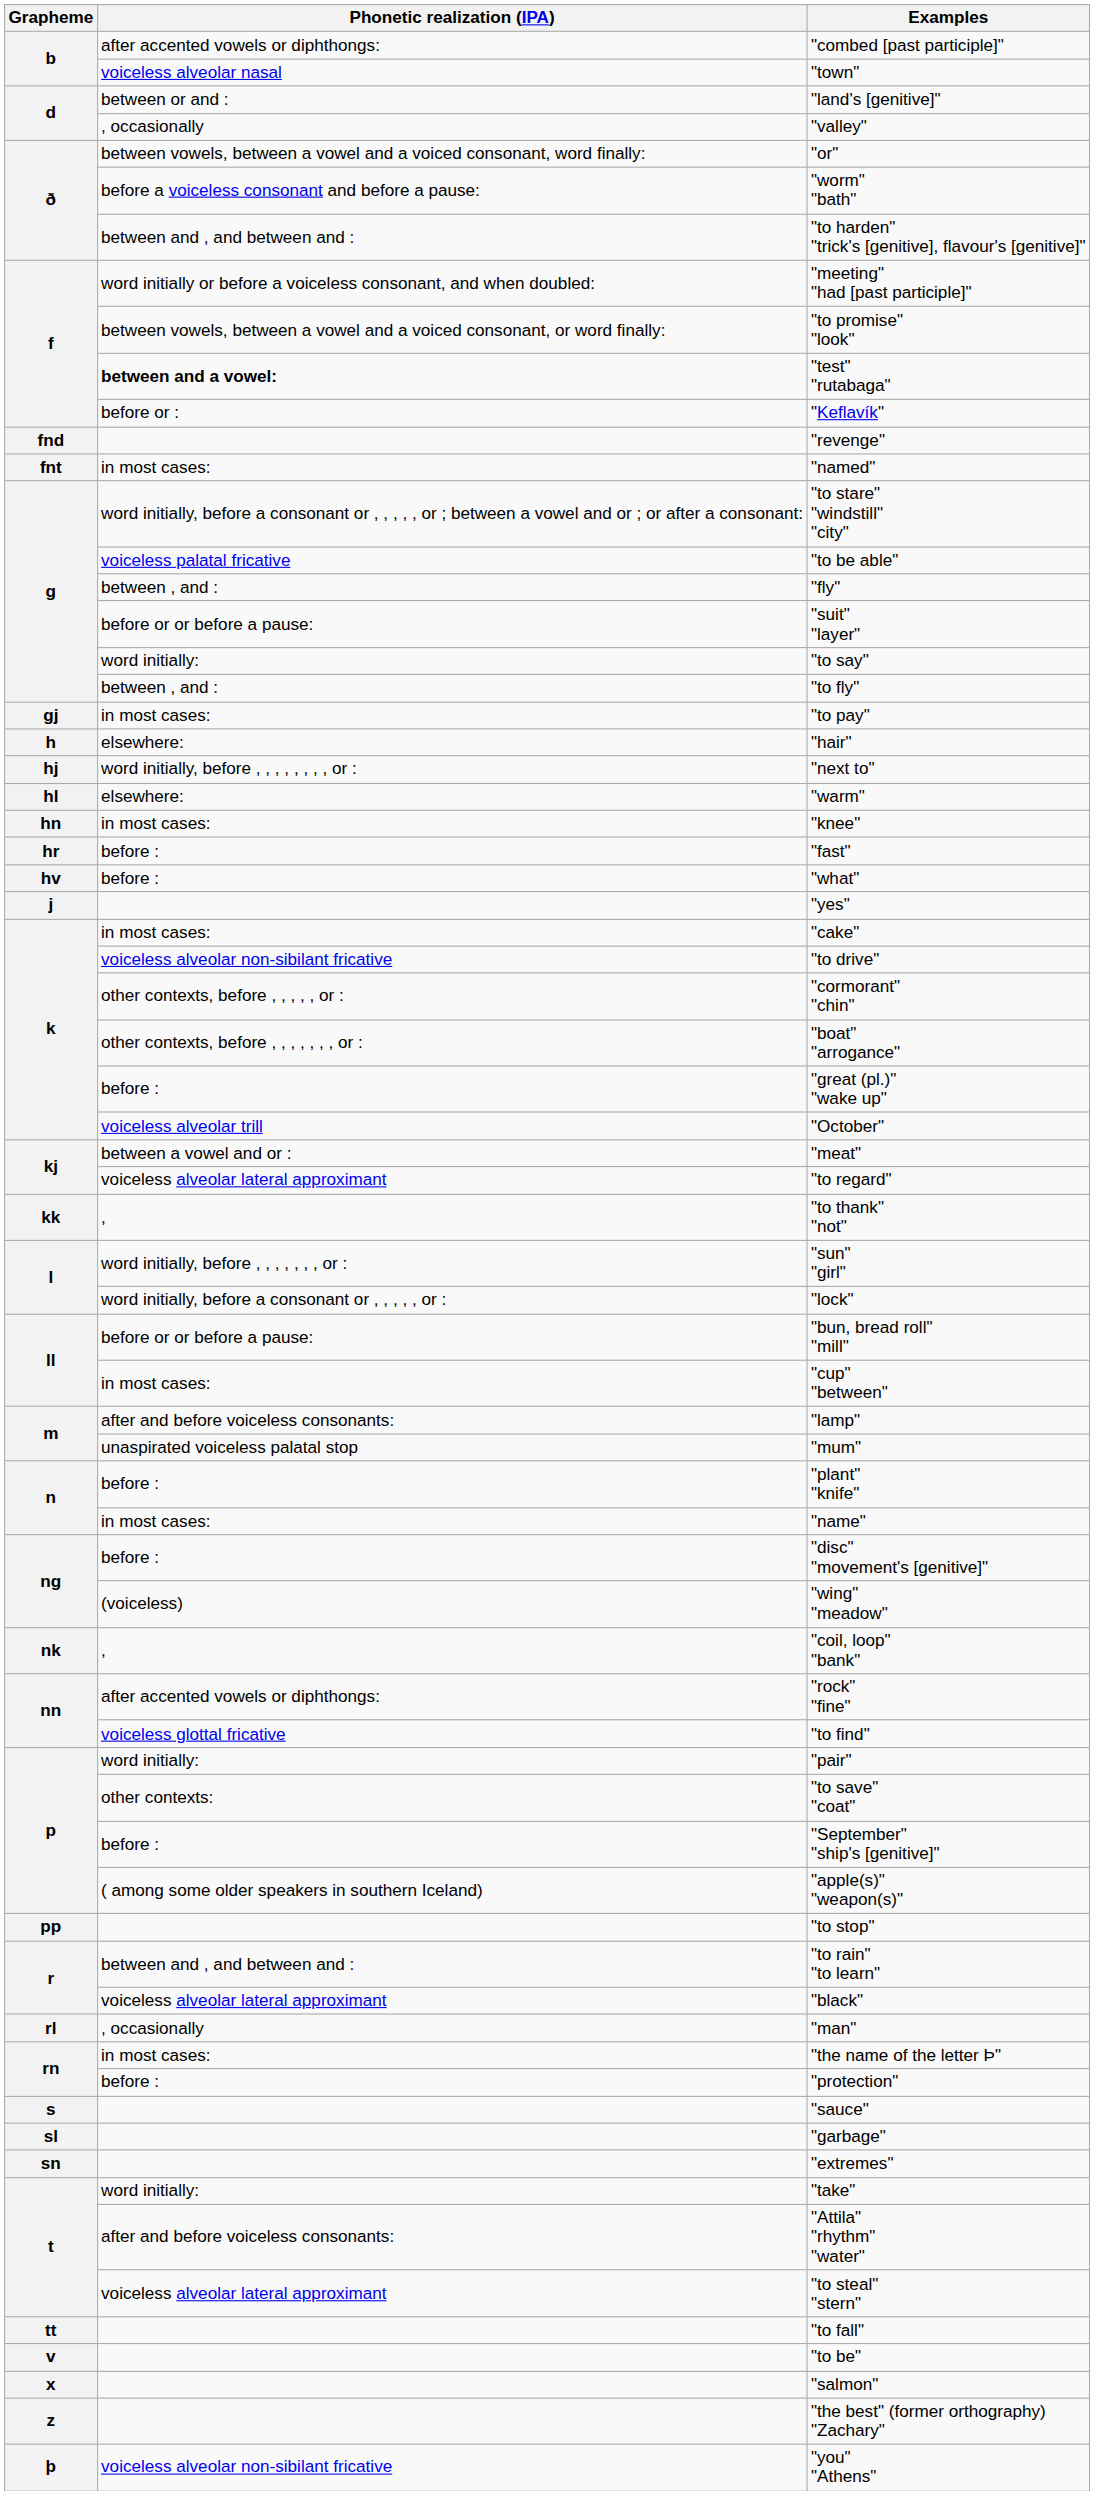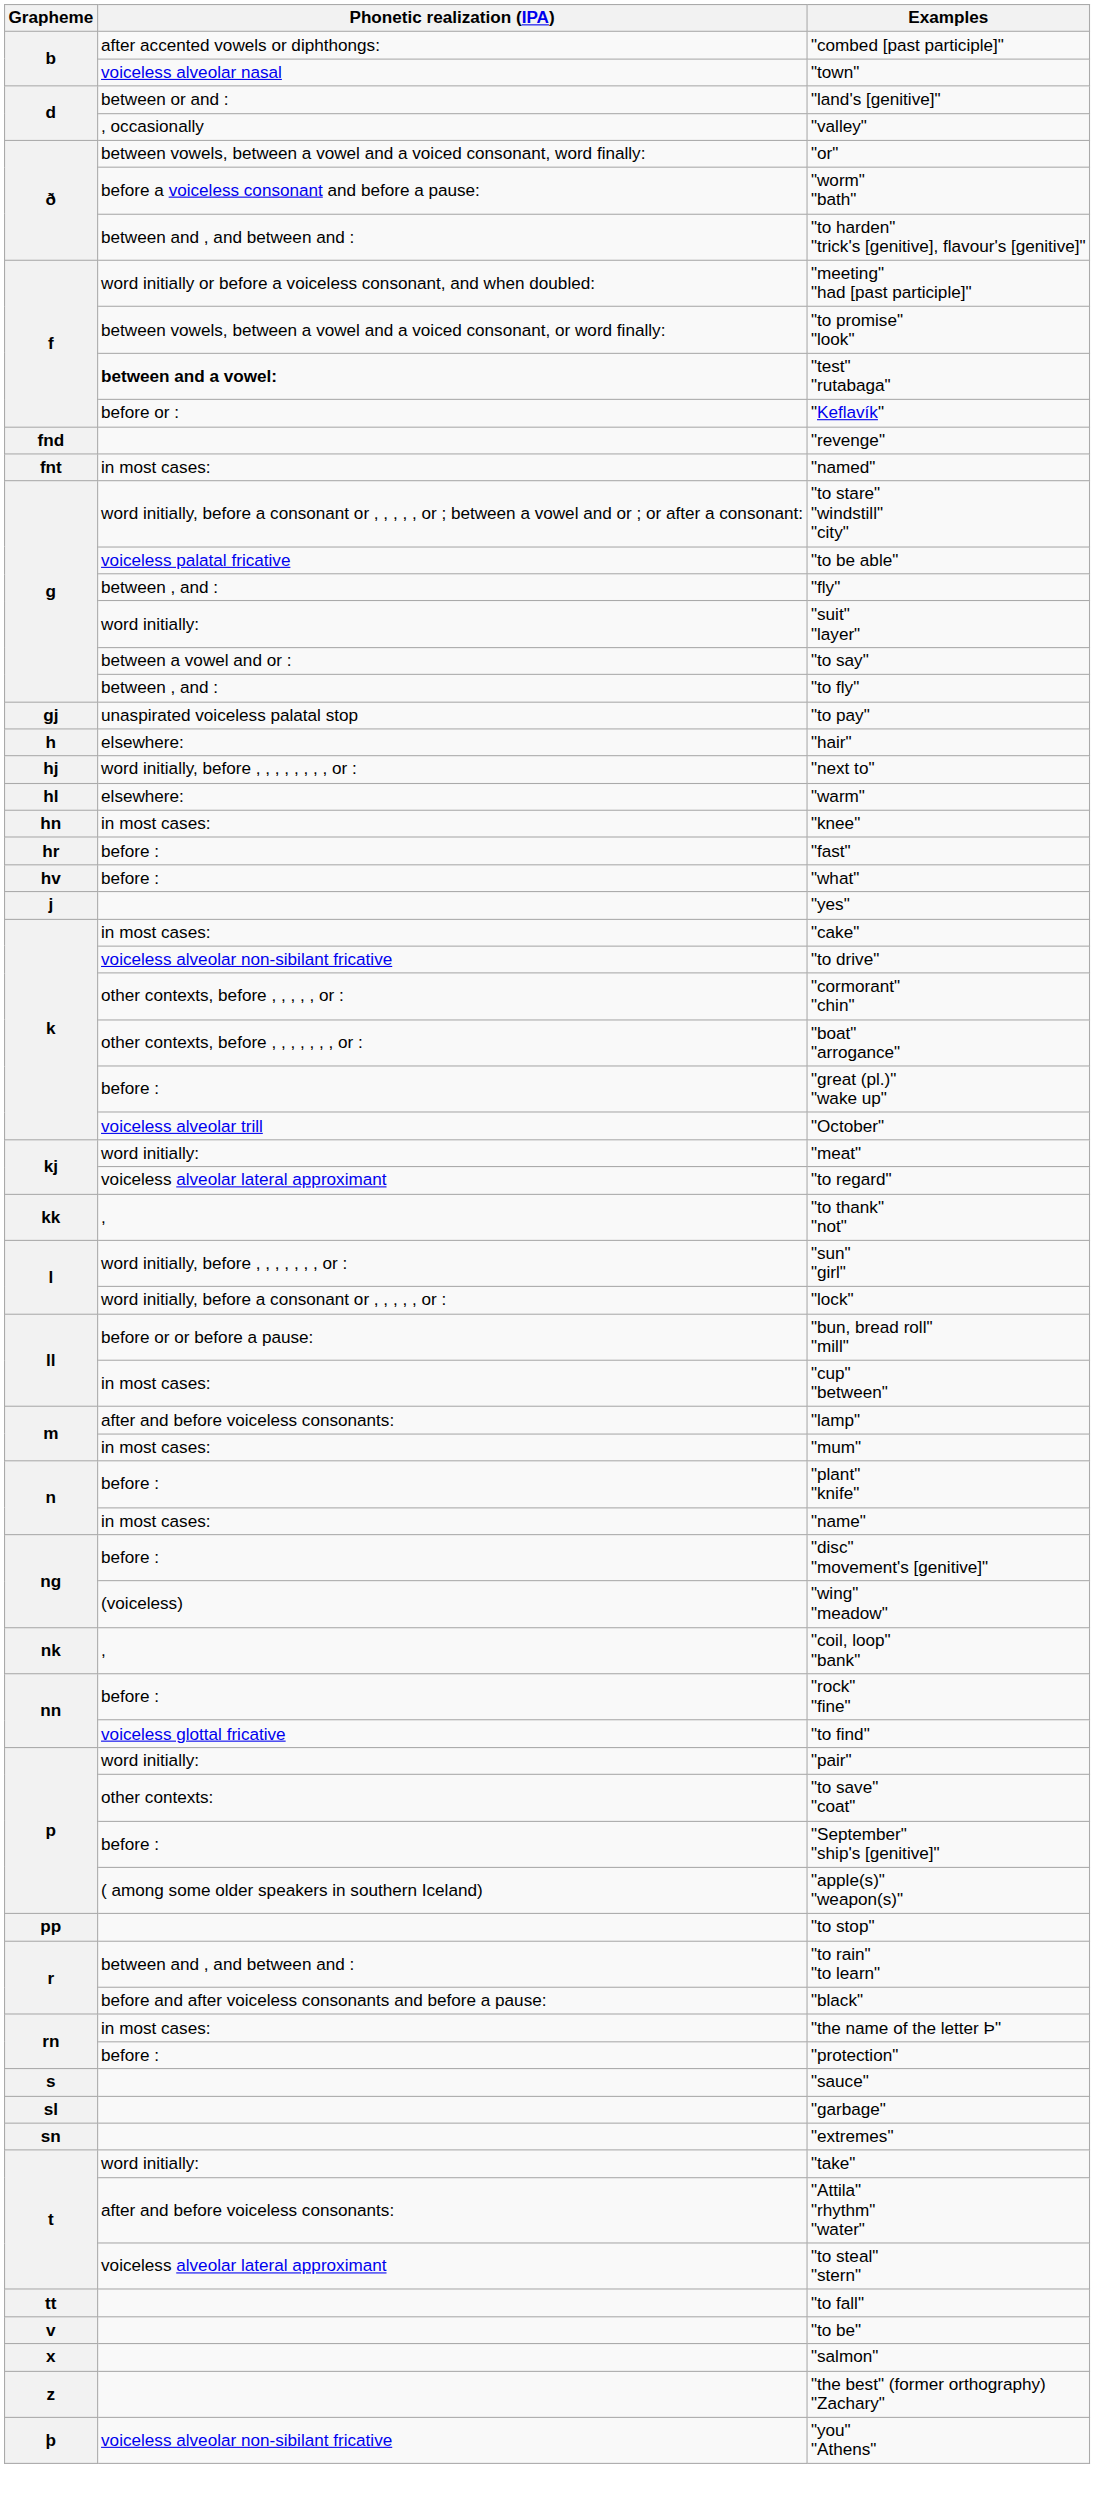"suit" "layer" | Phonetic realization (IPA): before or or before a pause: -> word initially:
"to say" | Phonetic realization (IPA): word initially: -> between a vowel and or :
"to pay" | Phonetic realization (IPA): in most cases: -> unaspirated voiceless palatal stop
"meat" | Phonetic realization (IPA): between a vowel and or : -> word initially:
"mum" | Phonetic realization (IPA): unaspirated voiceless palatal stop -> in most cases:
"rock" "fine" | Phonetic realization (IPA): after accented vowels or diphthongs: -> before :
"black" | Phonetic realization (IPA): voiceless alveolar lateral approximant -> before and after voiceless consonants and before a pause:
- row: rl | , occasionally | "man"
